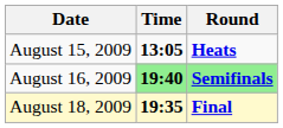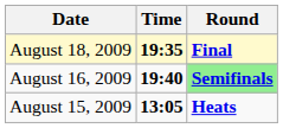rows swapped: August 15, 2009 <-> August 18, 2009
August 16, 2009 | Time: lightgreen background -> no background
